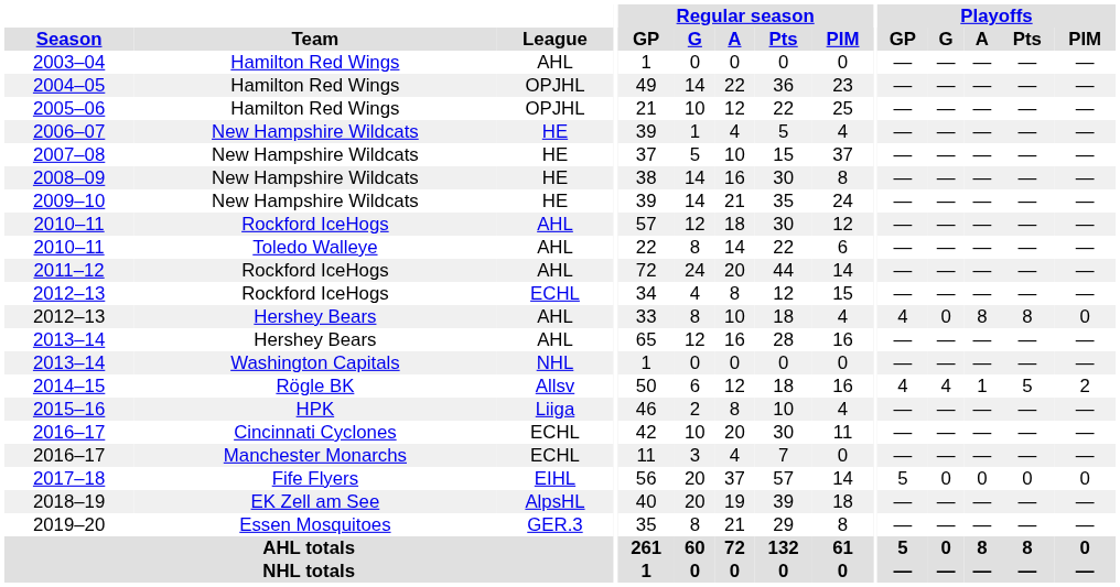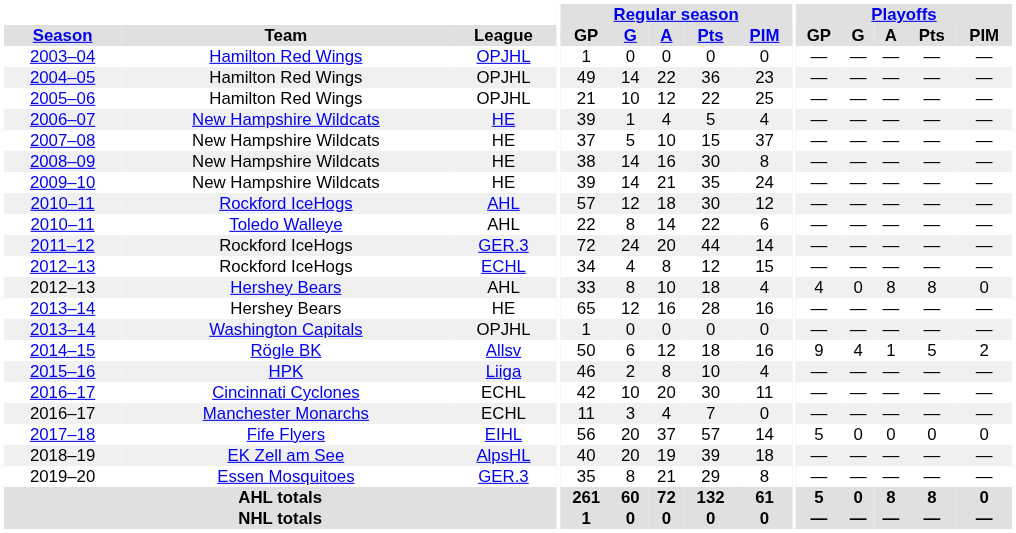2003–04 | League: AHL -> OPJHL
2011–12 | League: AHL -> GER.3
2013–14 / Hershey Bears | League: AHL -> HE
2013–14 / Washington Capitals | League: NHL -> OPJHL
2014–15 | Playoffs / GP: 4 -> 9
